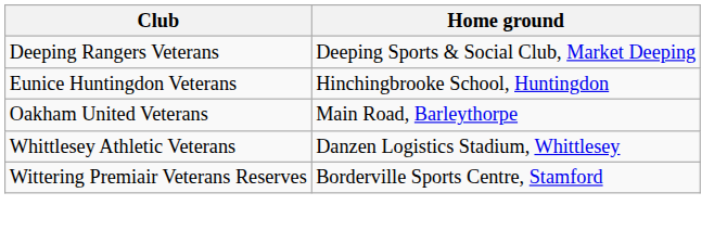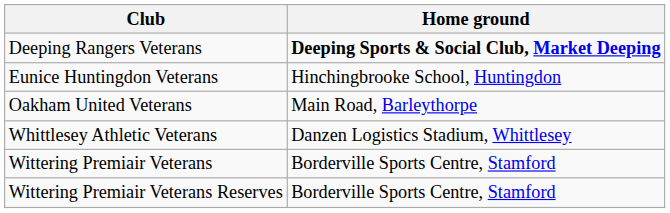Deeping Rangers Veterans | Home ground: normal -> bold
+ row: Wittering Premiair Veterans | Borderville Sports Centre, Stamford
